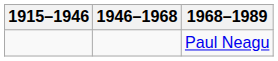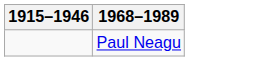- column: 1946–1968
